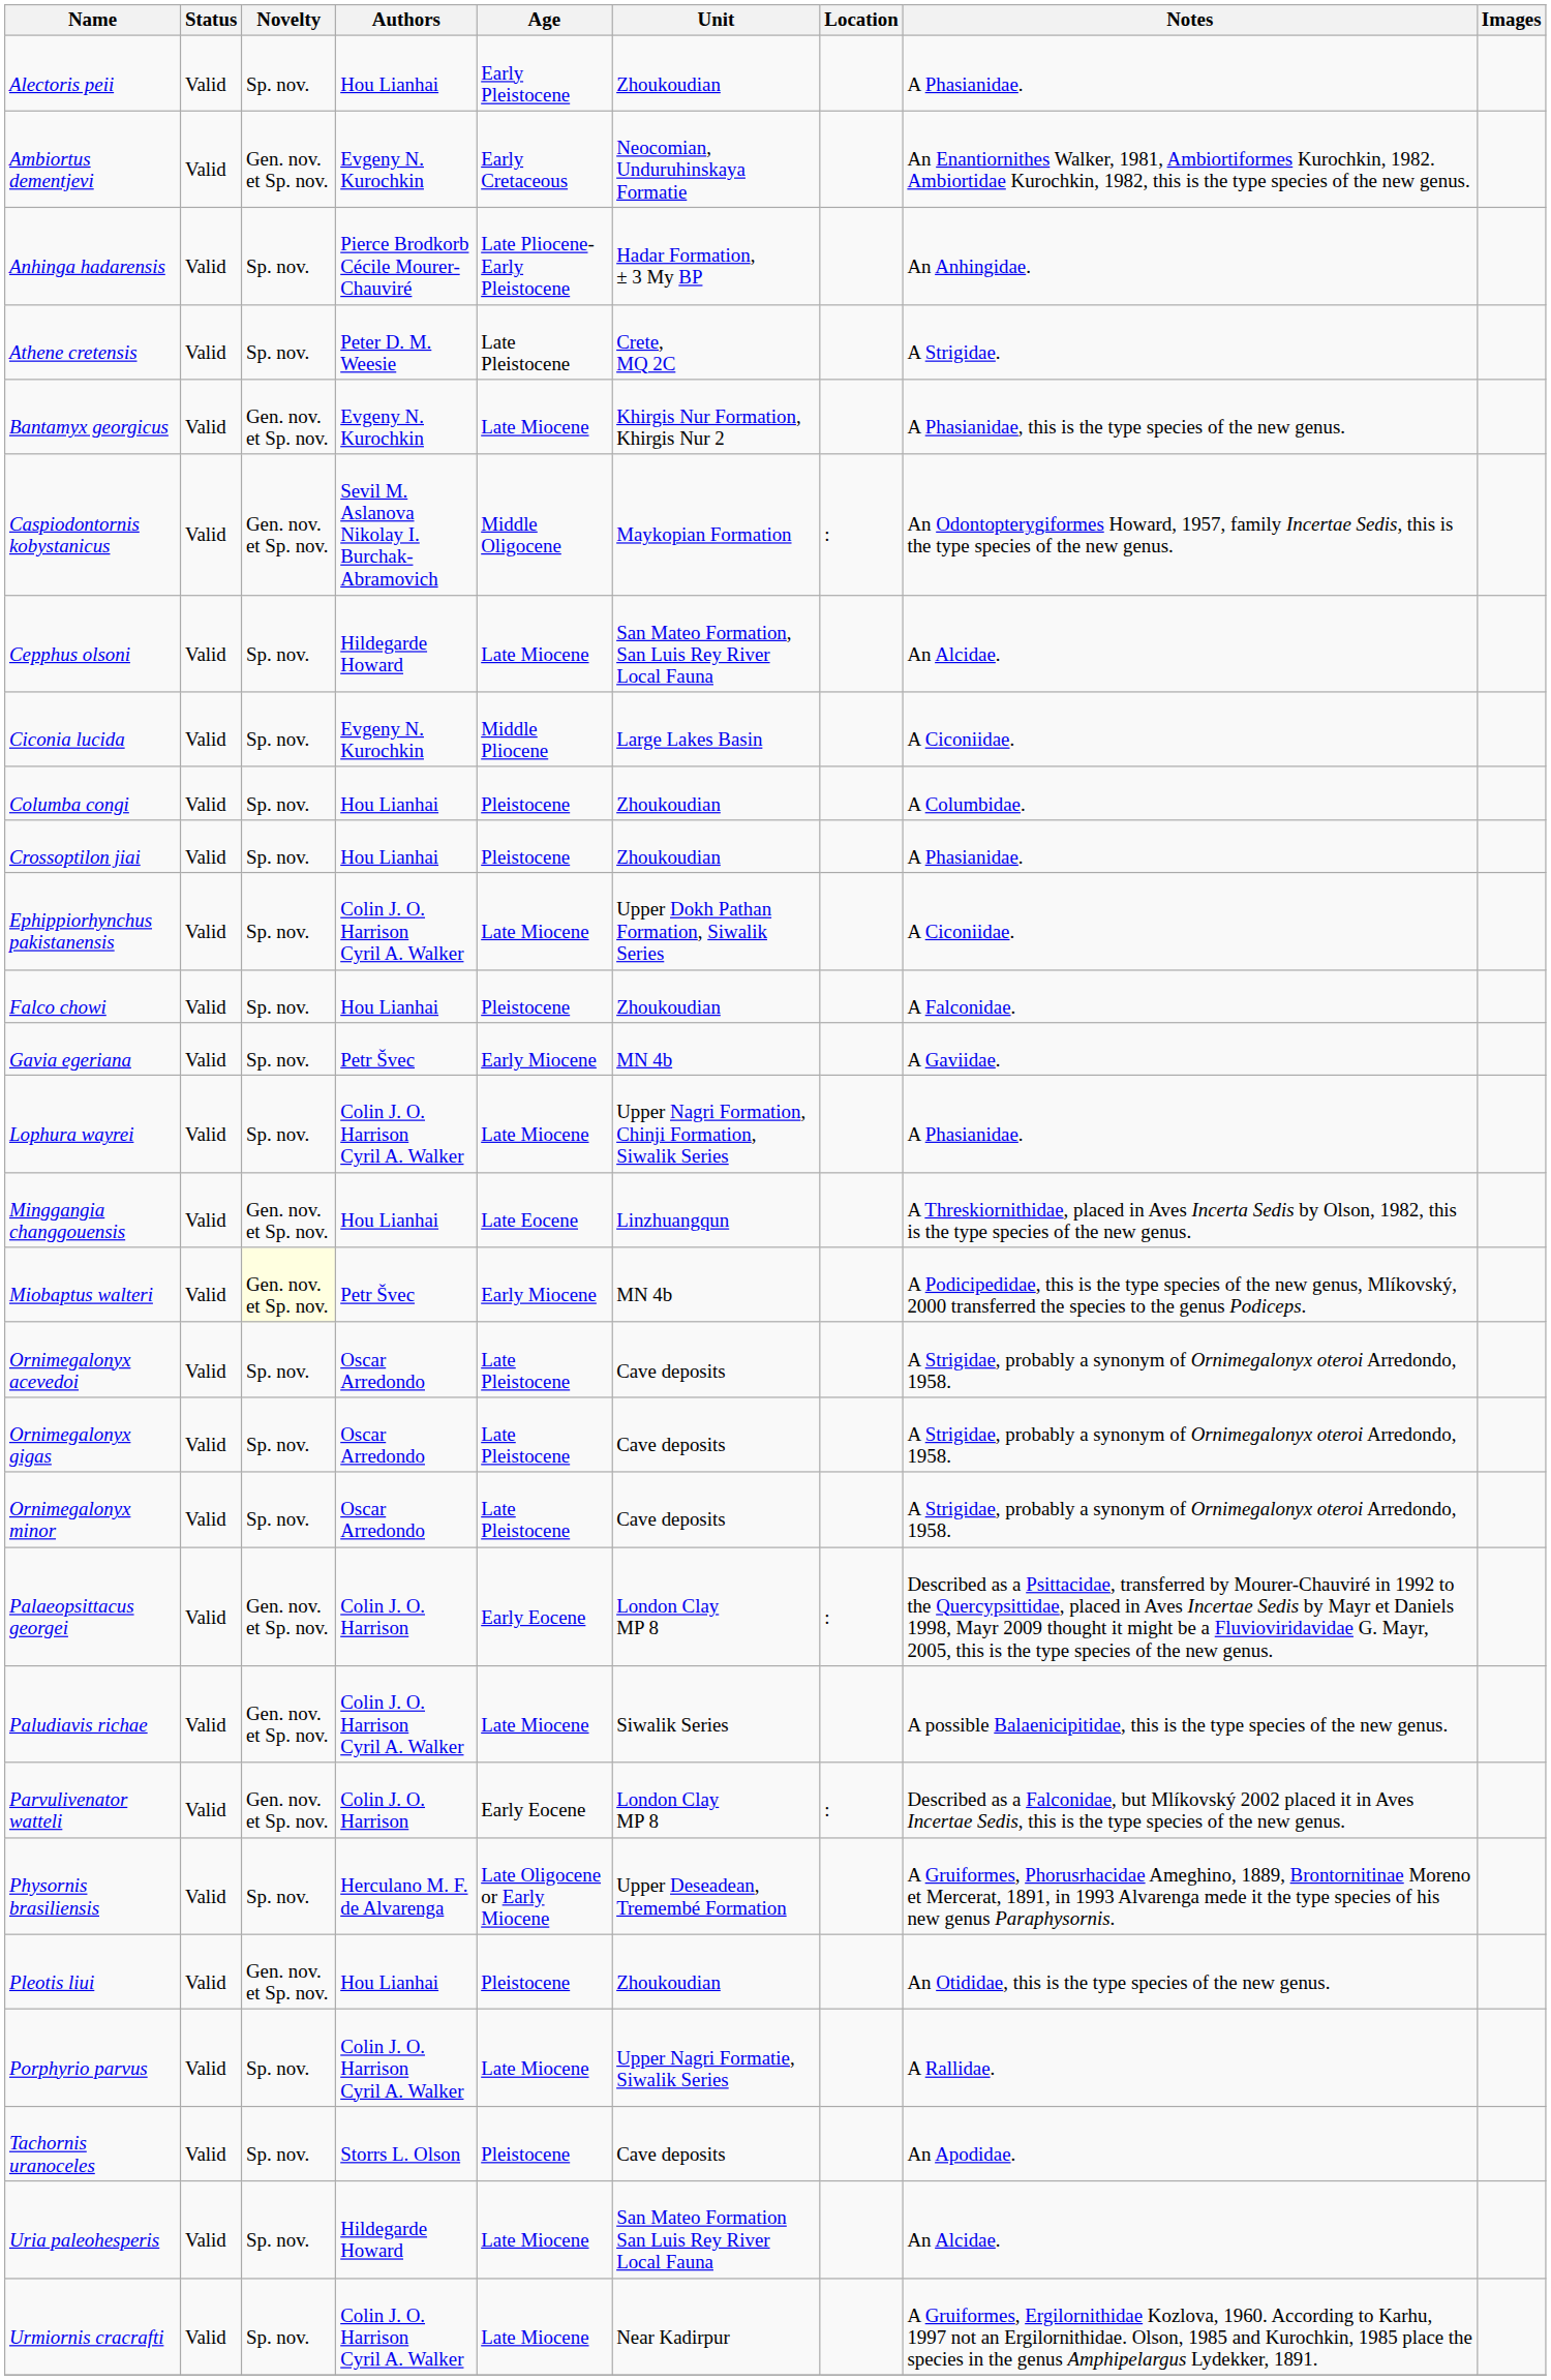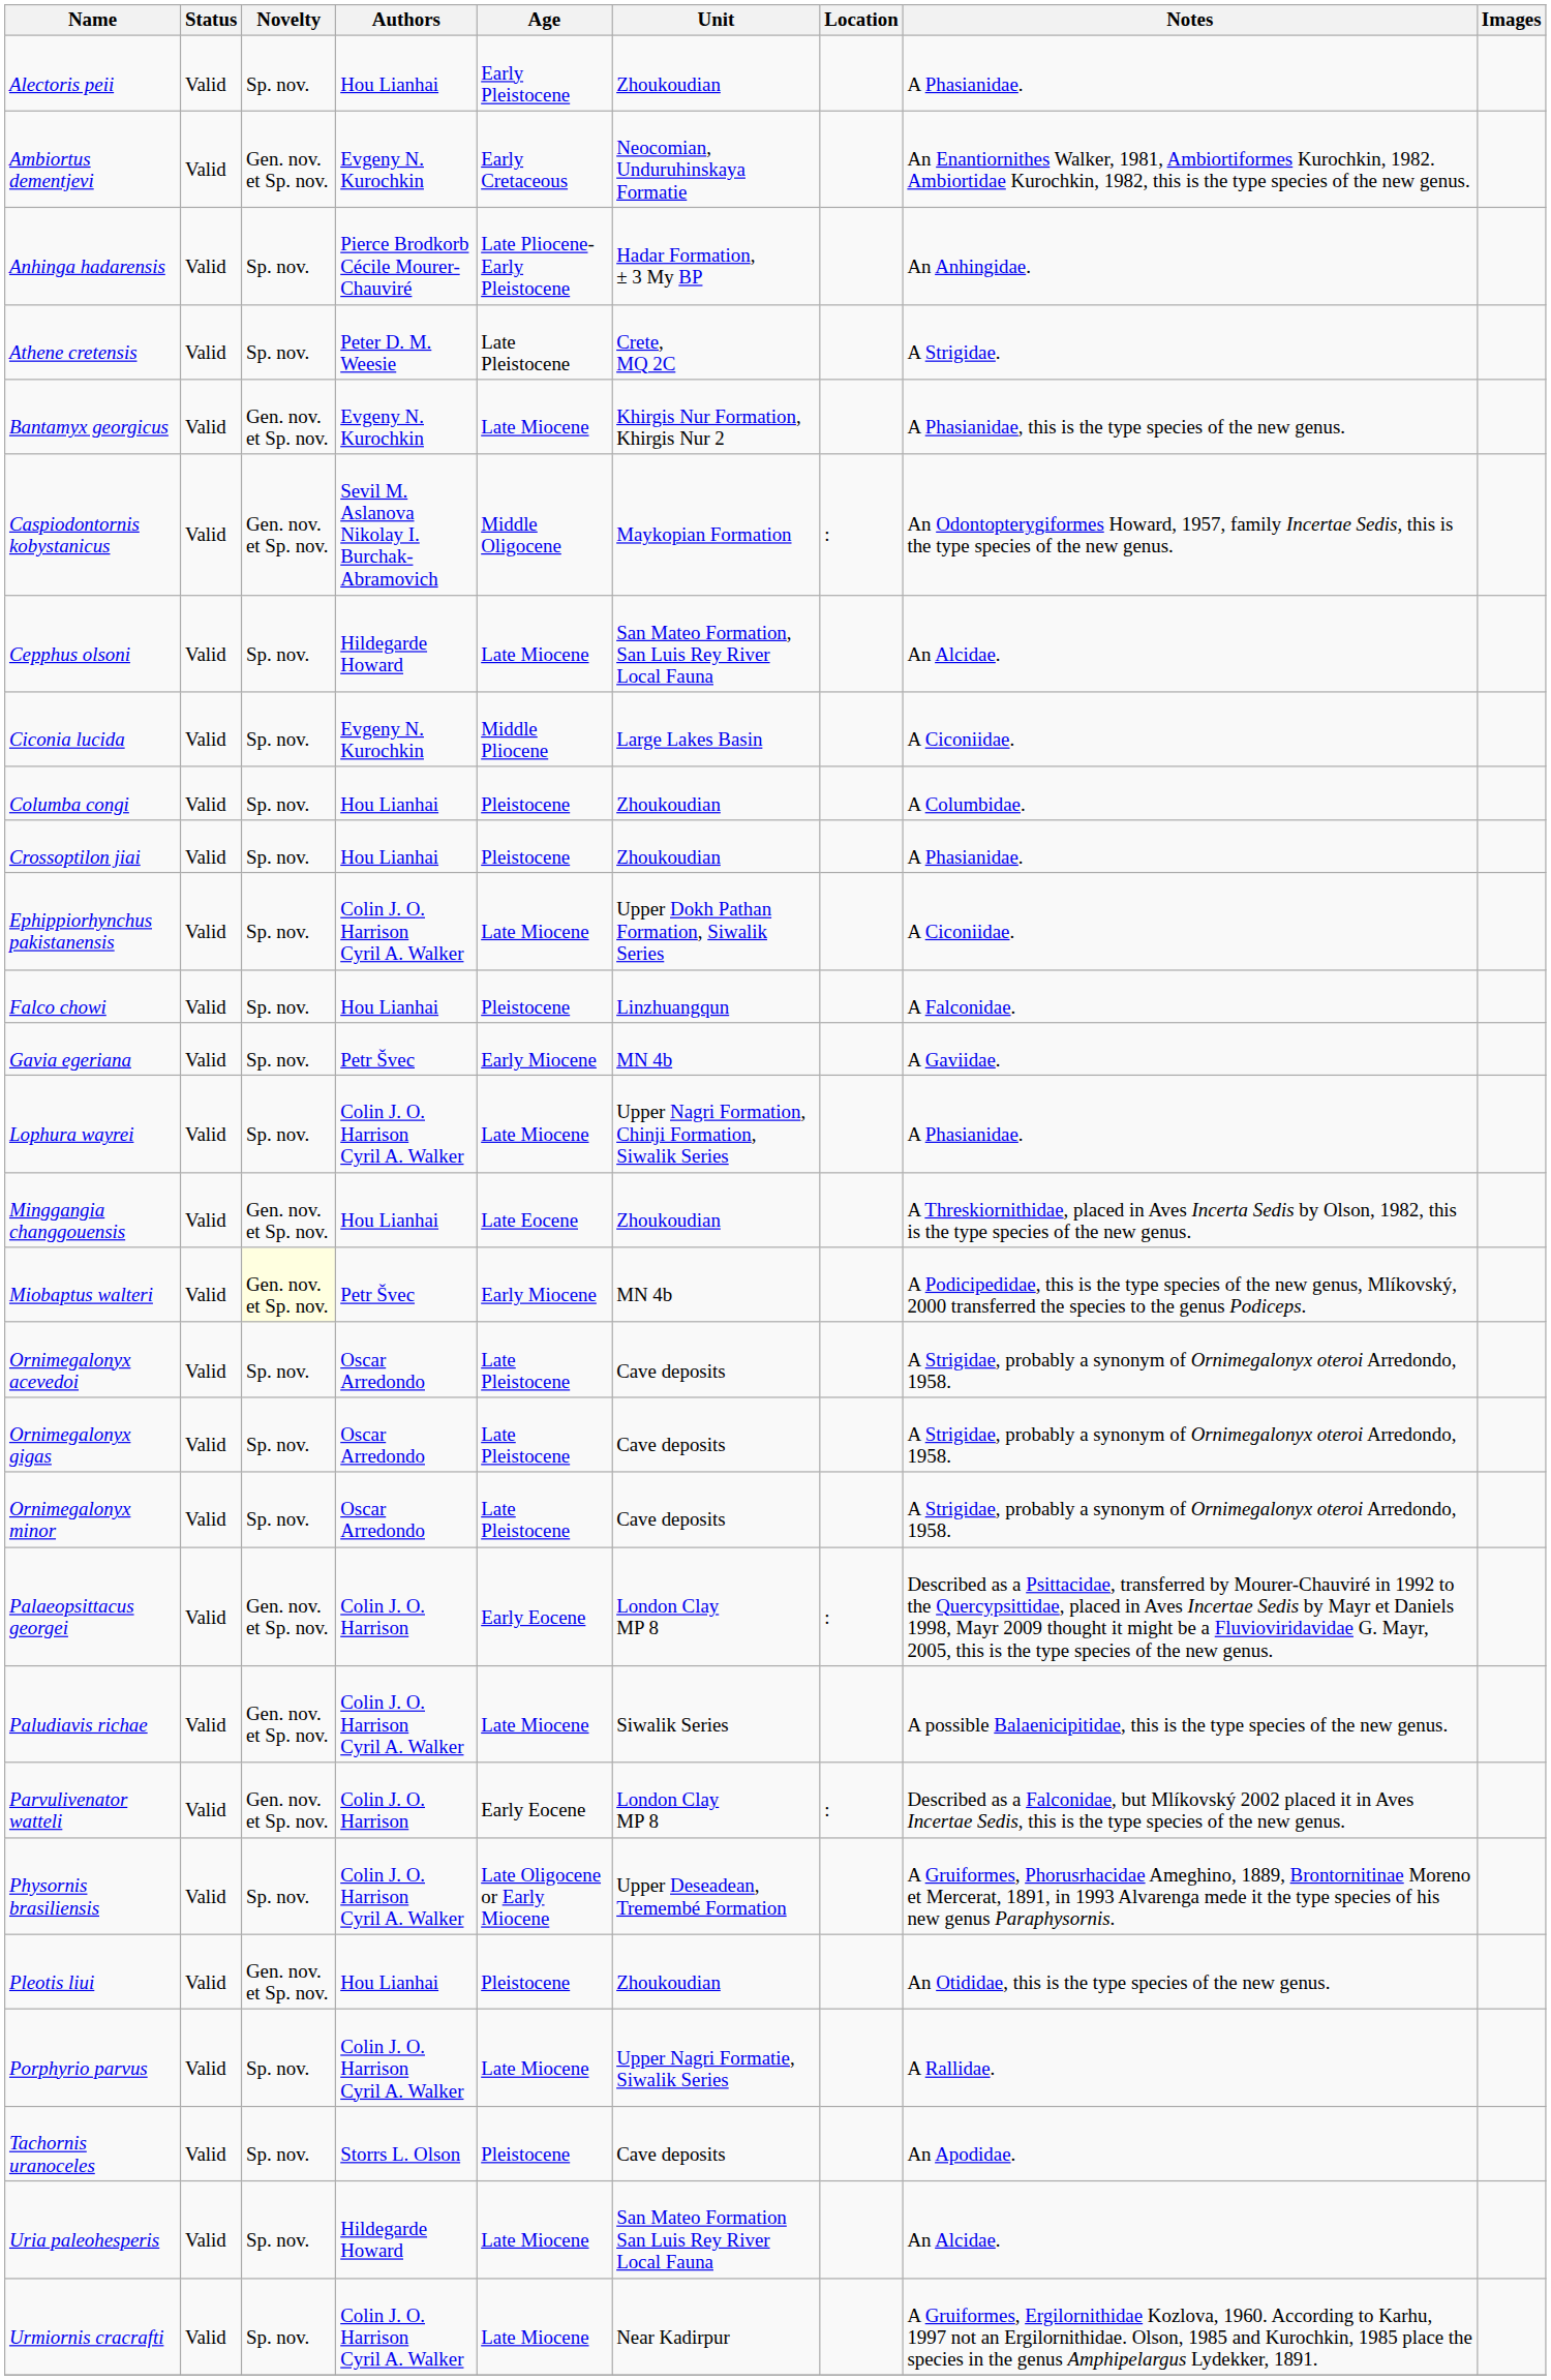Falco chowi | Unit: Zhoukoudian -> Linzhuangqun
Minggangia changgouensis | Unit: Linzhuangqun -> Zhoukoudian
Physornis brasiliensis | Authors: Herculano M. F. de Alvarenga -> Colin J. O. Harrison Cyril A. Walker
